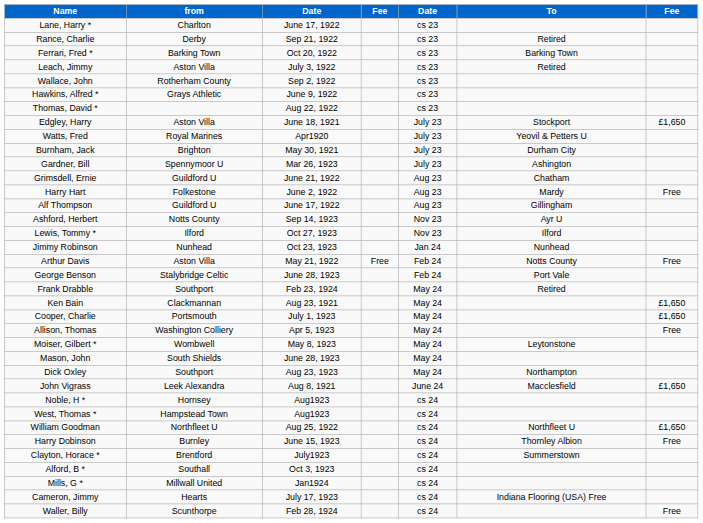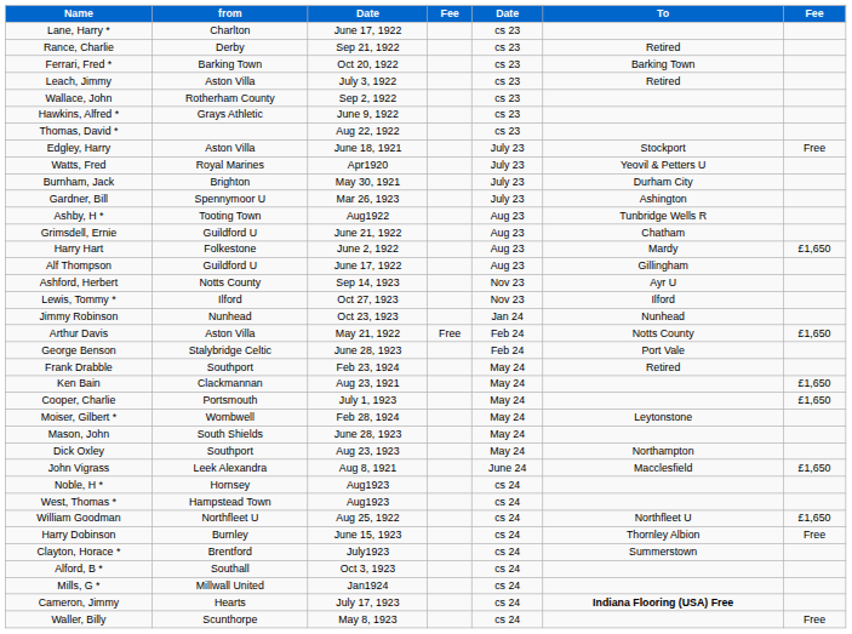Edgley, Harry | column 7: £1,650 -> Free
+ row: Ashby, H * | Tooting Town | Aug1922 | Aug 23 | Tunbridge Wells R
Harry Hart | column 7: Free -> £1,650
Arthur Davis | column 7: Free -> £1,650
- row: Allison, Thomas | Washington Colliery | Apr 5, 1923 | May 24 | Free
Moiser, Gilbert * | column 3: May 8, 1923 -> Feb 28, 1924
Cameron, Jimmy | To: normal -> bold
Waller, Billy | column 3: Feb 28, 1924 -> May 8, 1923
